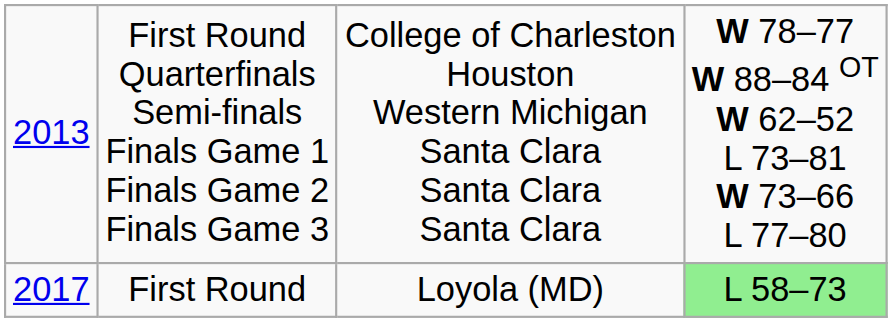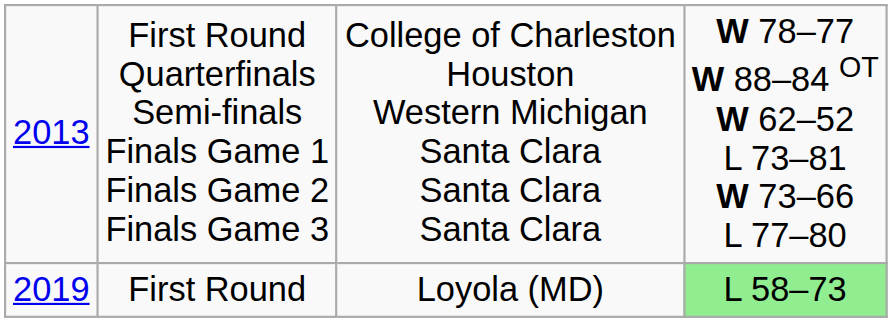First Round | column 1: 2017 -> 2019
